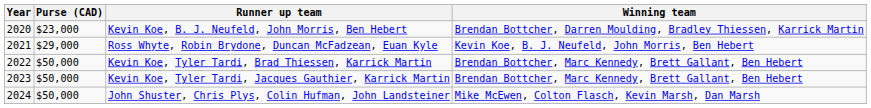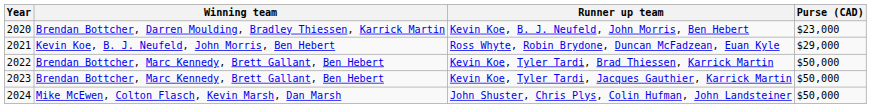columns swapped: Winning team <-> Purse (CAD)
